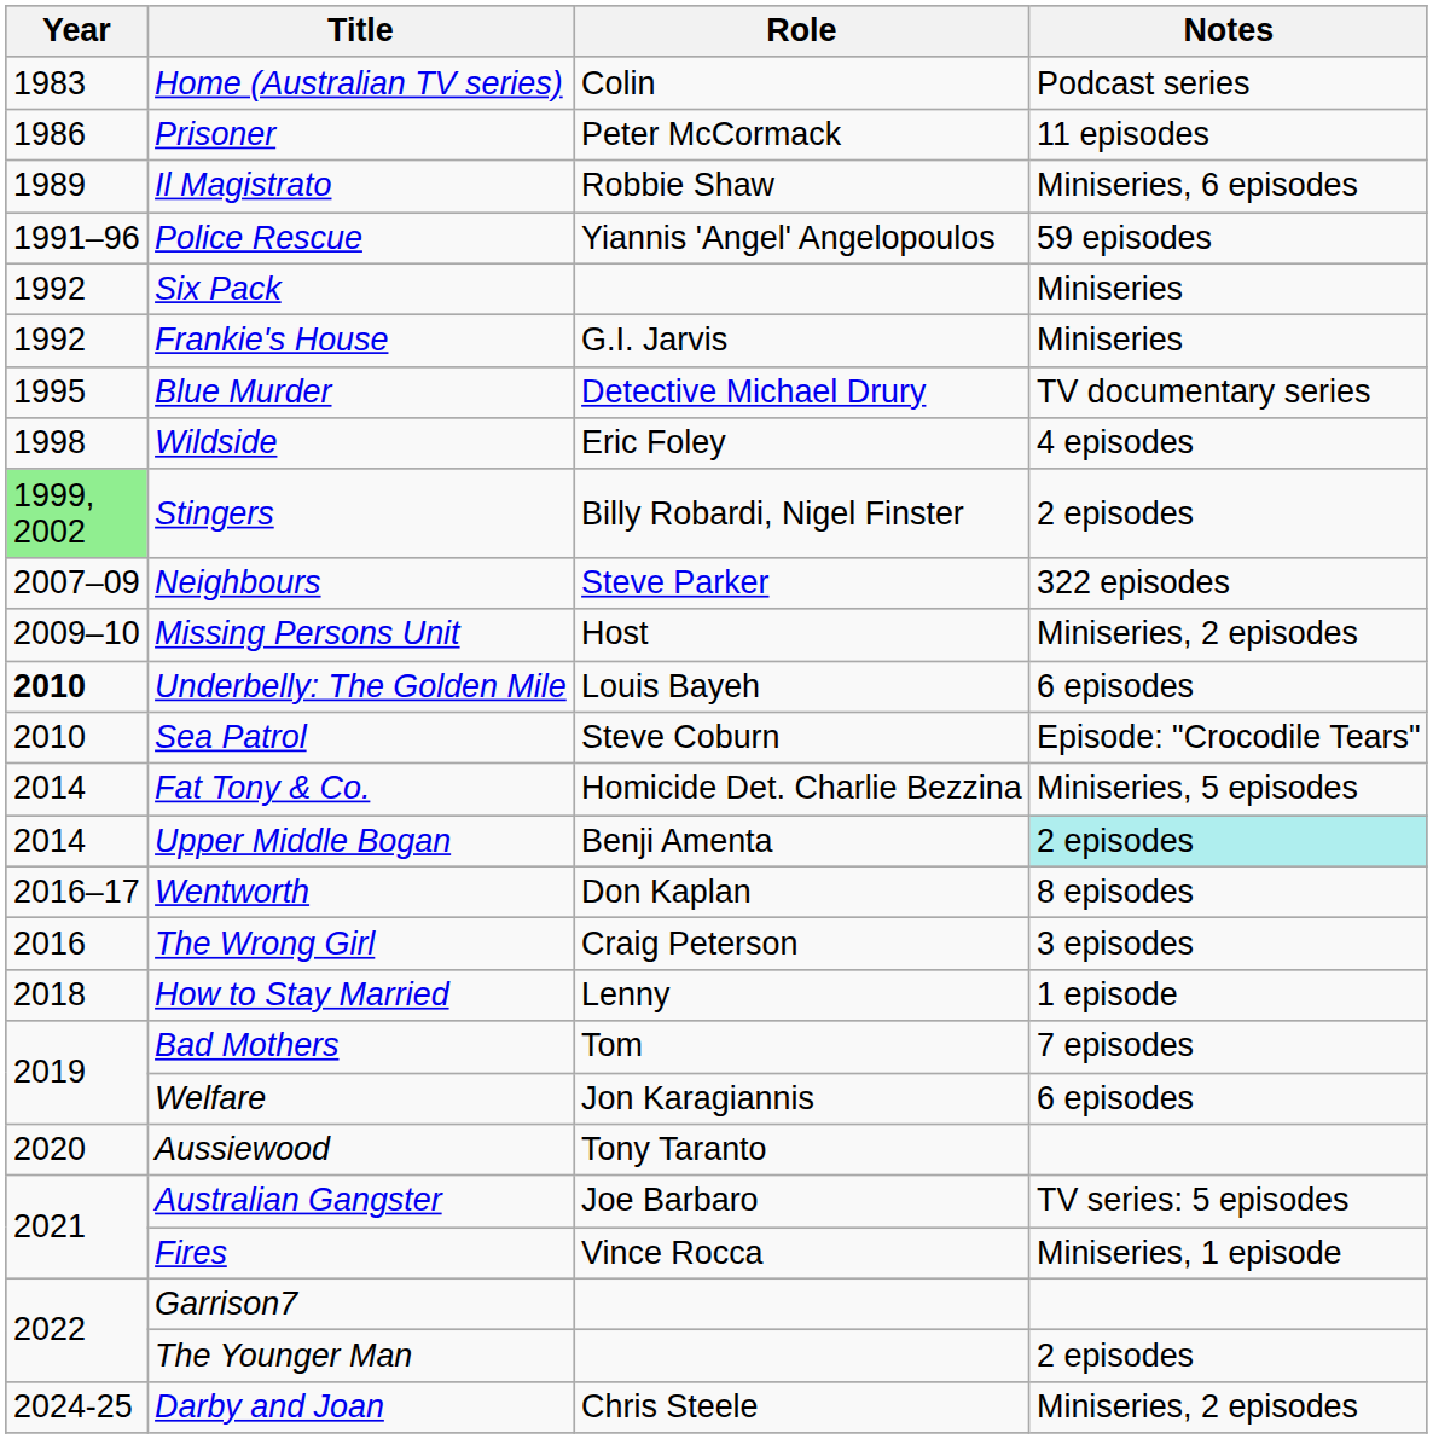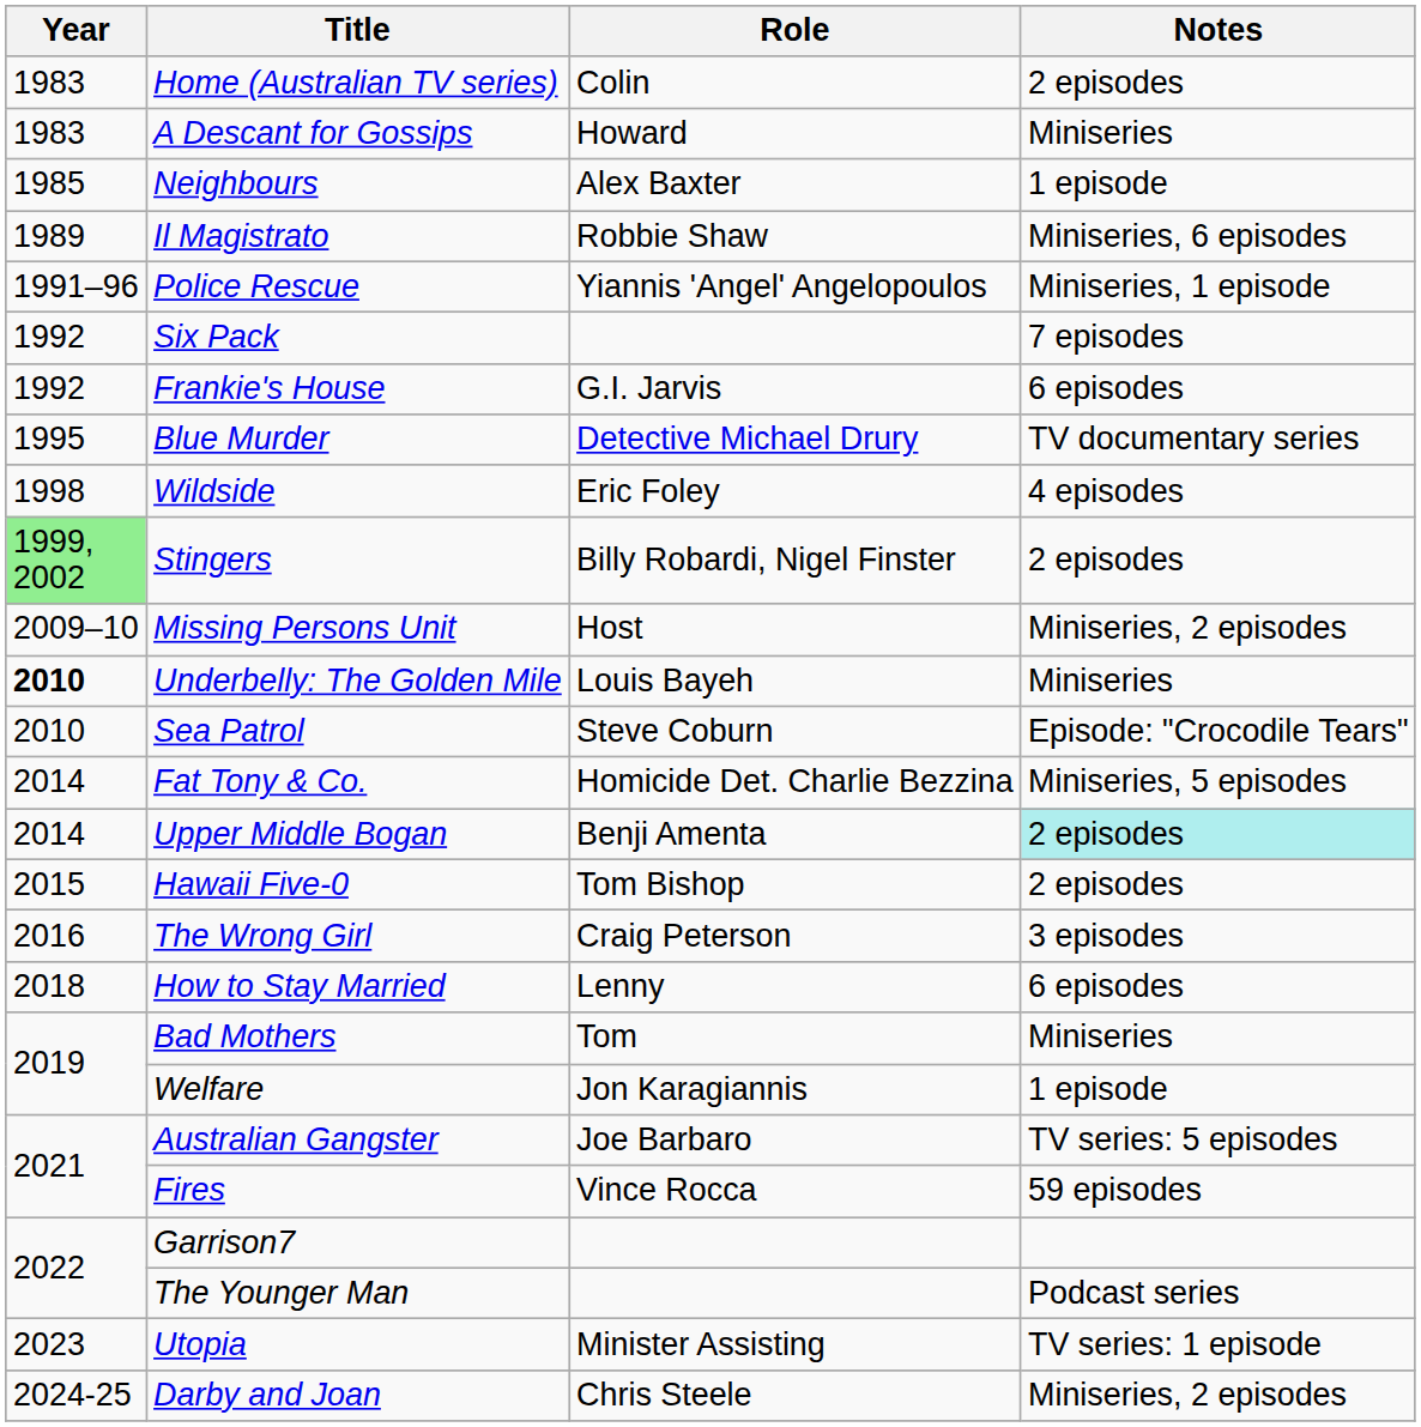Home (Australian TV series) | Notes: Podcast series -> 2 episodes
+ row: 1983 | A Descant for Gossips | Howard | Miniseries
+ row: 1985 | Neighbours | Alex Baxter | 1 episode
- row: 1986 | Prisoner | Peter McCormack | 11 episodes
Police Rescue | Notes: 59 episodes -> Miniseries, 1 episode
Six Pack | Notes: Miniseries -> 7 episodes
Frankie's House | Notes: Miniseries -> 6 episodes
- row: 2007–09 | Neighbours | Steve Parker | 322 episodes
Underbelly: The Golden Mile | Notes: 6 episodes -> Miniseries
+ row: 2015 | Hawaii Five-0 | Tom Bishop | 2 episodes
- row: 2016–17 | Wentworth | Don Kaplan | 8 episodes
How to Stay Married | Notes: 1 episode -> 6 episodes
Bad Mothers | Notes: 7 episodes -> Miniseries
Welfare | Notes: 6 episodes -> 1 episode
- row: 2020 | Aussiewood | Tony Taranto
Fires | Notes: Miniseries, 1 episode -> 59 episodes
The Younger Man | Notes: 2 episodes -> Podcast series
+ row: 2023 | Utopia | Minister Assisting | TV series: 1 episode
